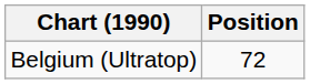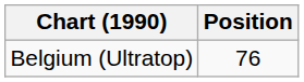Belgium (Ultratop) | Position: 72 -> 76
